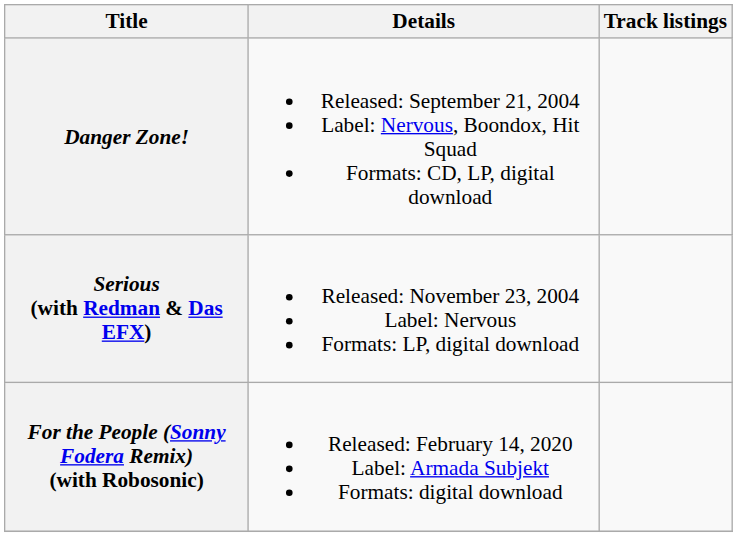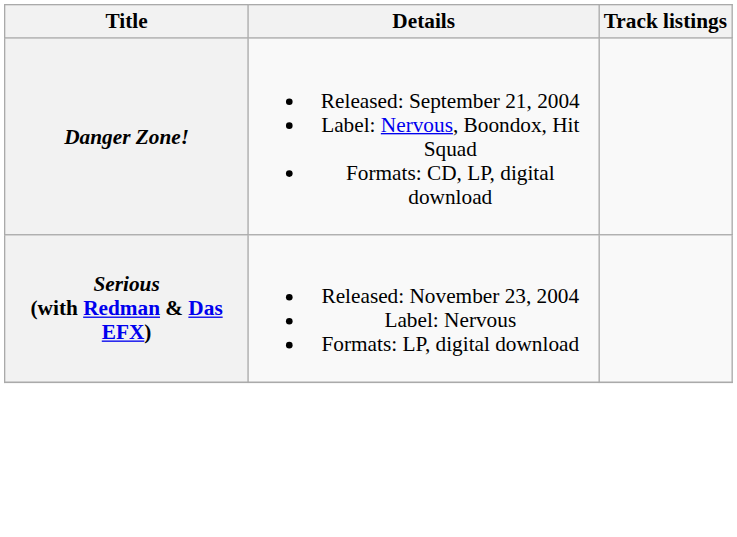- row: For the People (Sonny Fodera Remix) (with Robosonic) | Released: February 14, 2020 Label: Armada Subjekt Formats: digital download
